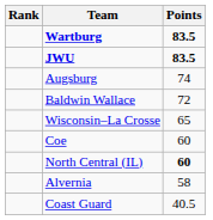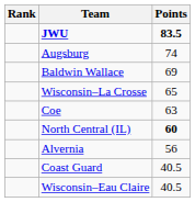- row: Wartburg | 83.5
Baldwin Wallace | Points: 72 -> 69
Coe | Points: 60 -> 63
Alvernia | Points: 58 -> 56
+ row: Wisconsin–Eau Claire | 40.5
